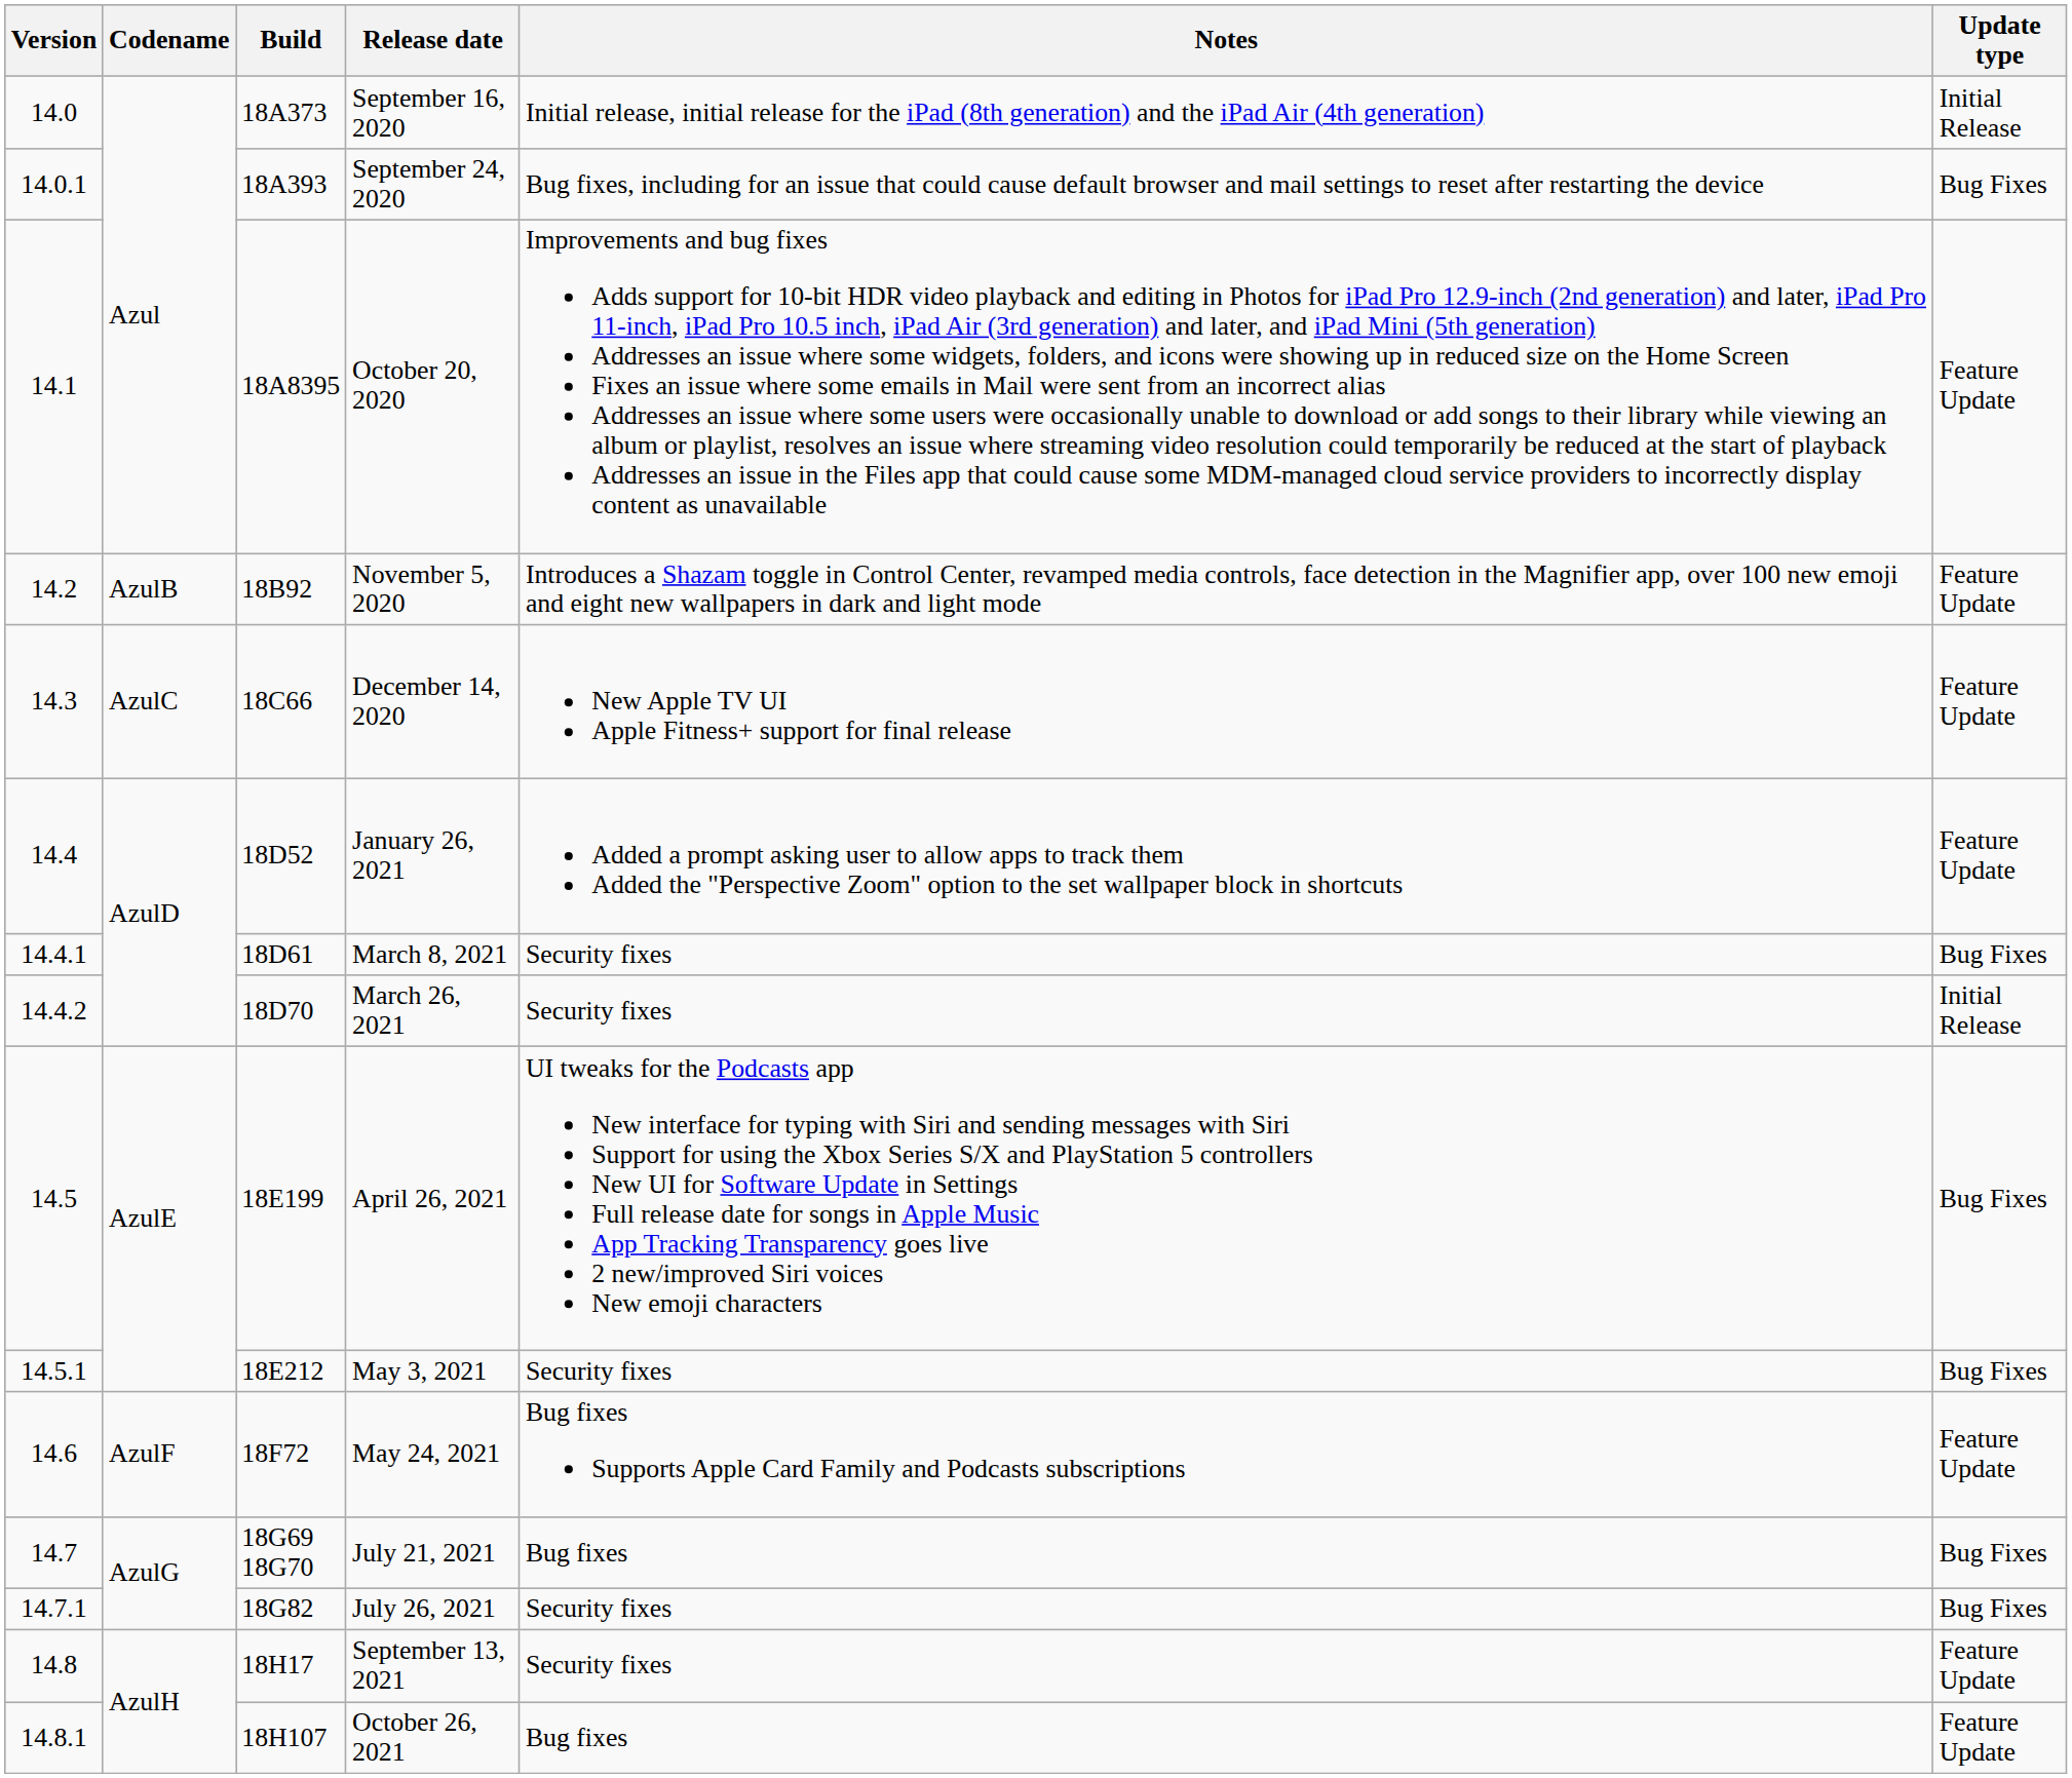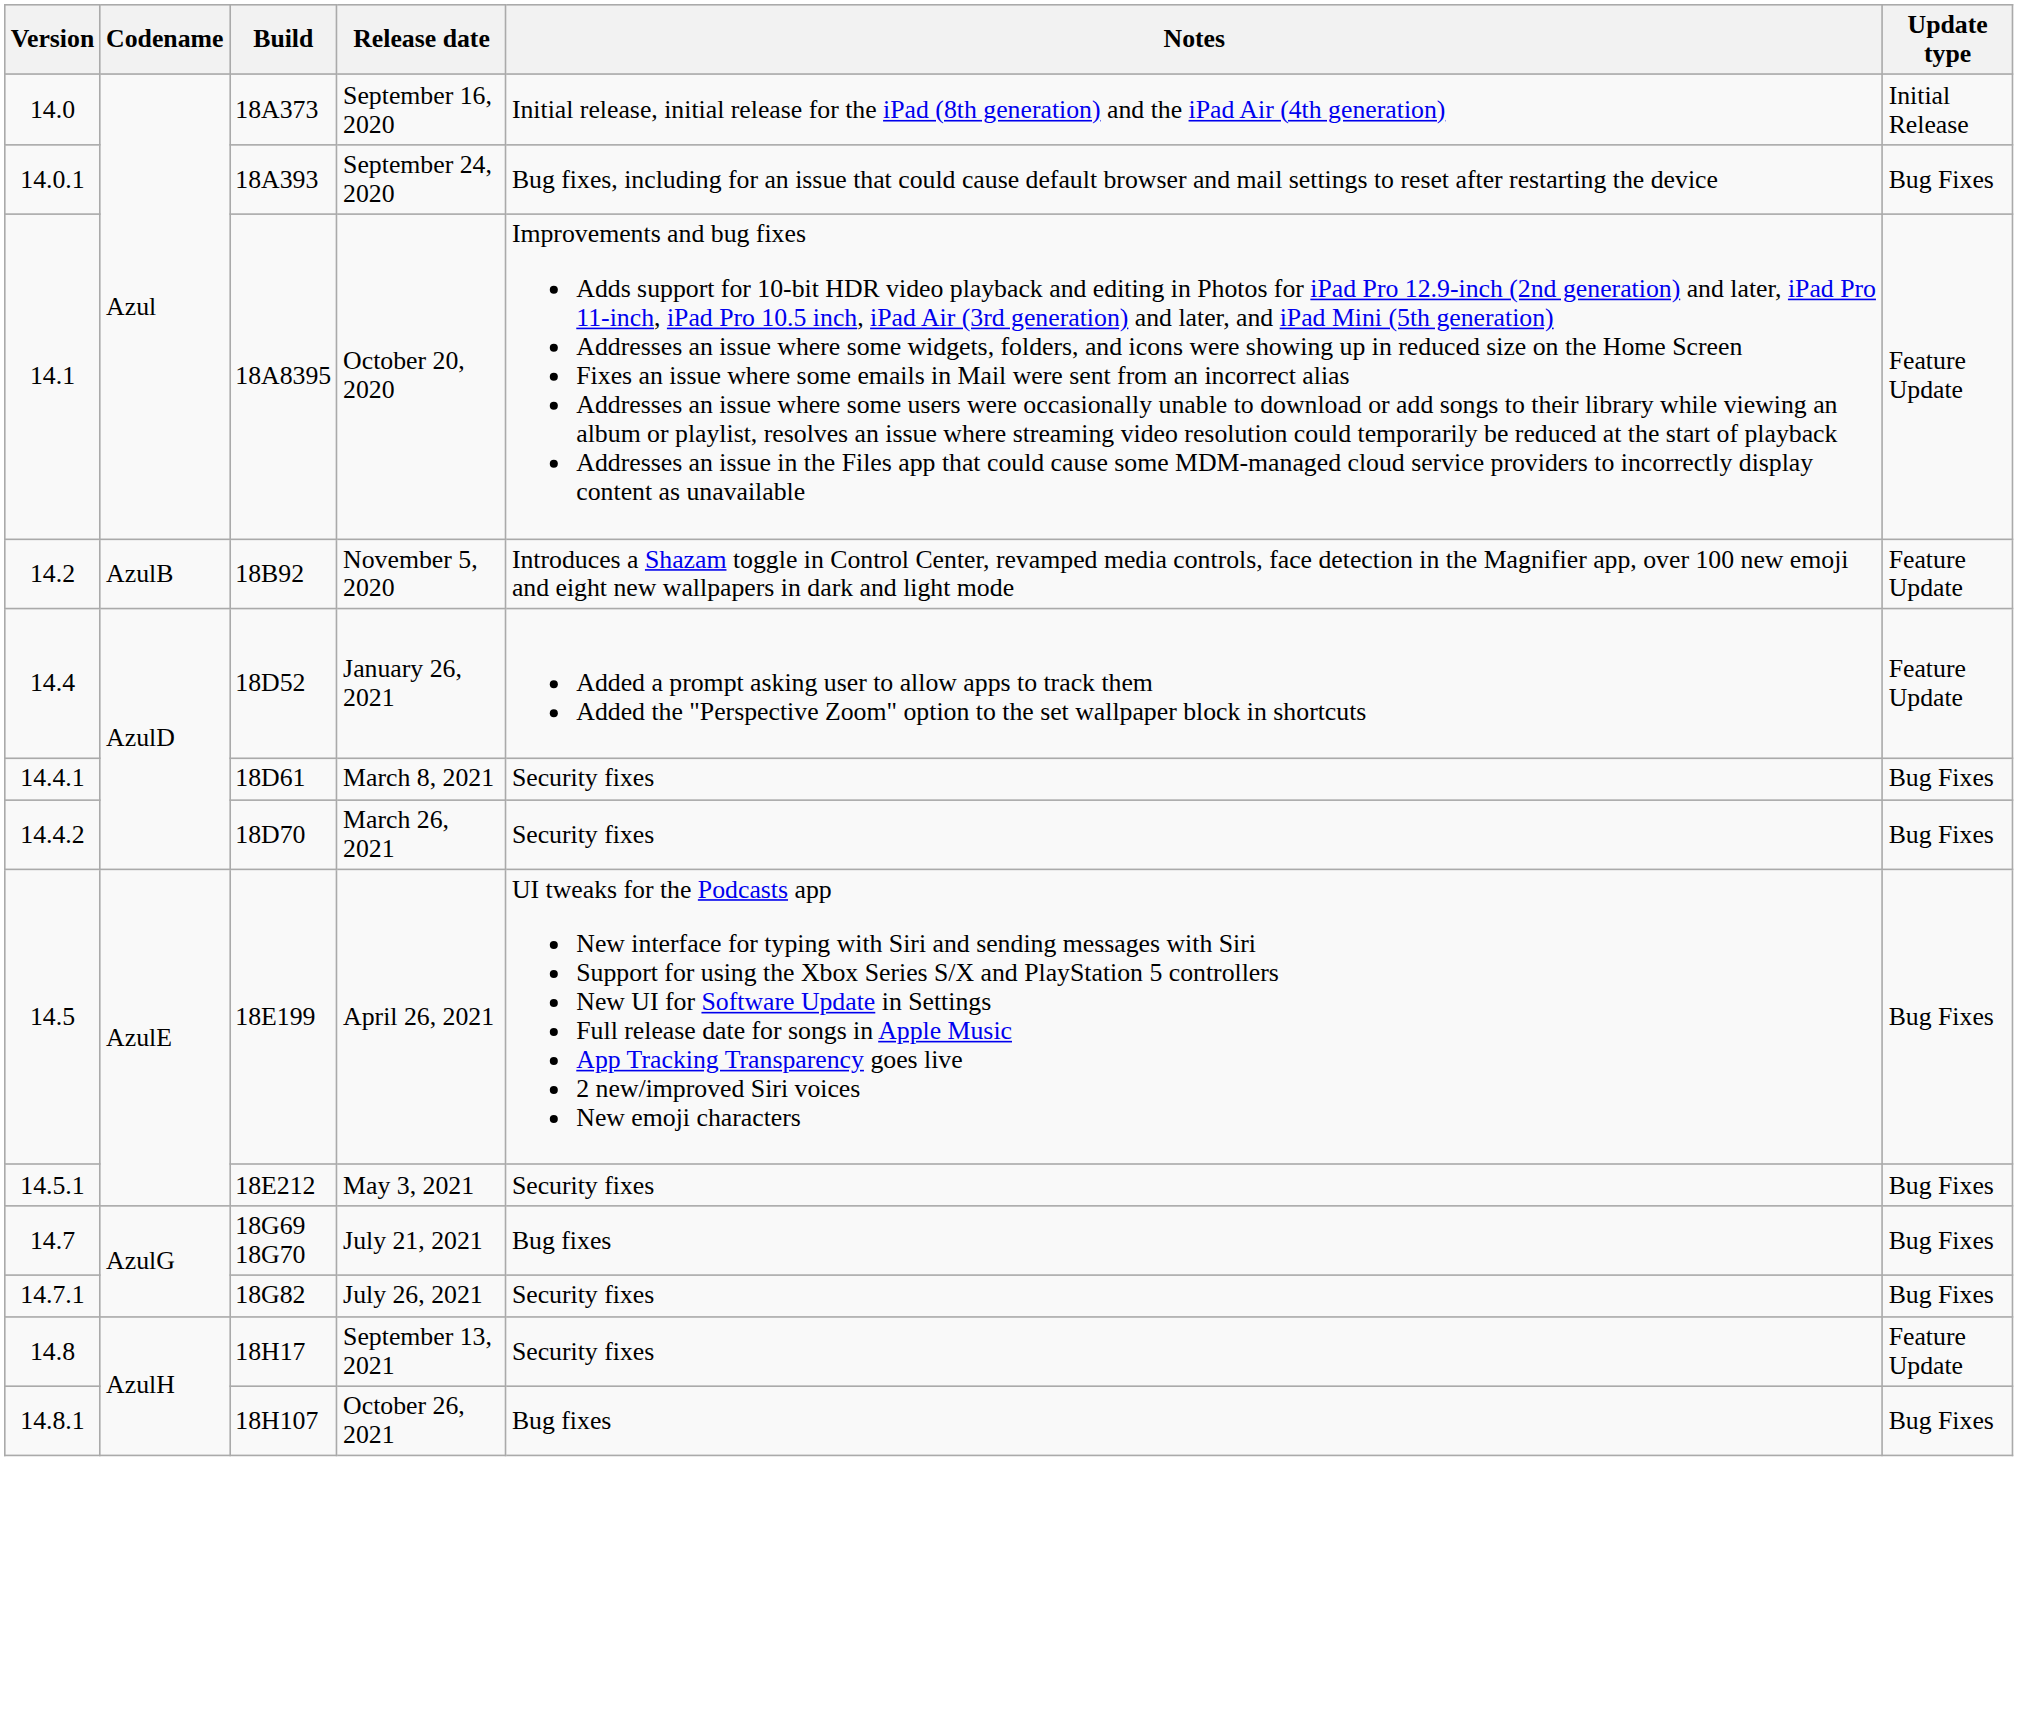- row: 14.3 | AzulC | 18C66 | December 14, 2020 | New Apple TV UI Apple Fitness+ support for final release | Feature Update
March 26, 2021 | Update type: Initial Release -> Bug Fixes
- row: 14.6 | AzulF | 18F72 | May 24, 2021 | Bug fixes Supports Apple Card Family and Podcasts subscriptions | Feature Update
October 26, 2021 | Update type: Feature Update -> Bug Fixes
